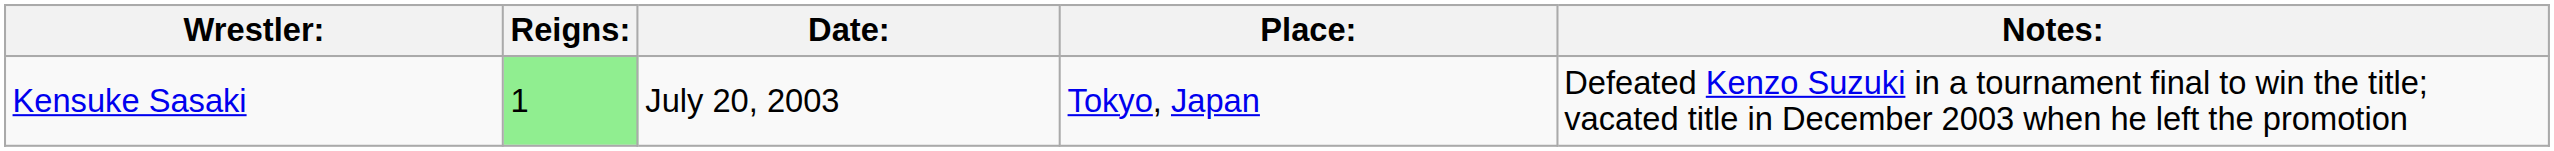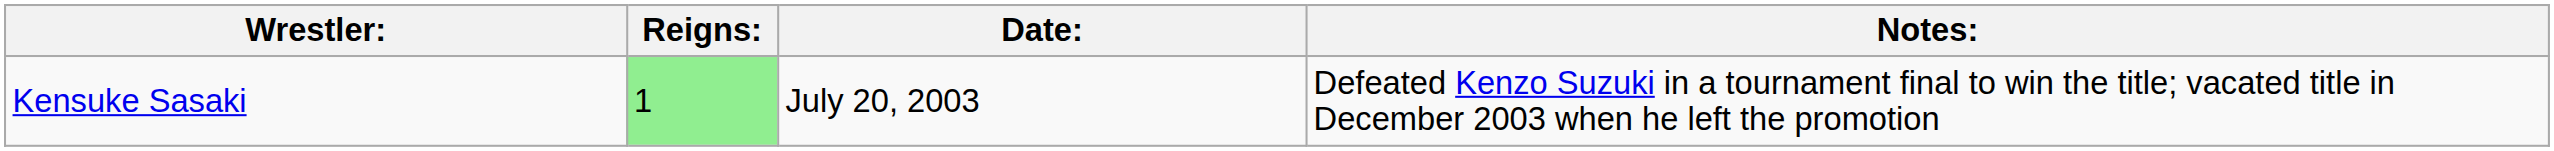- column: Place: | Tokyo, Japan
